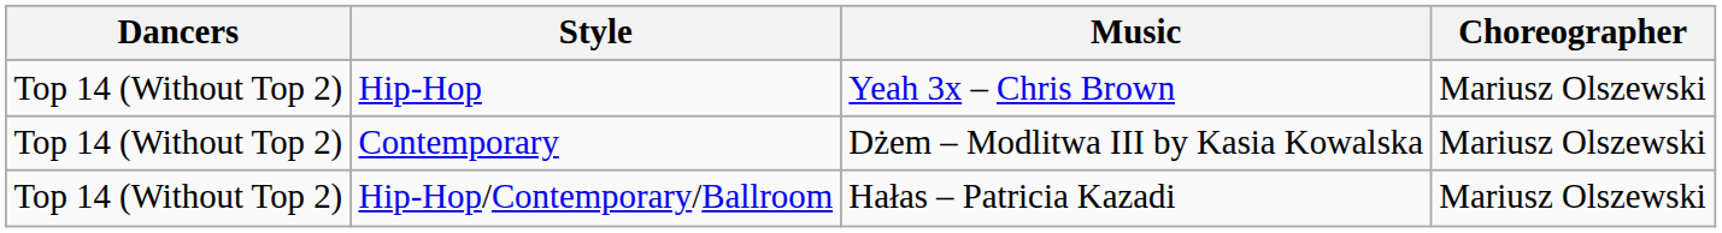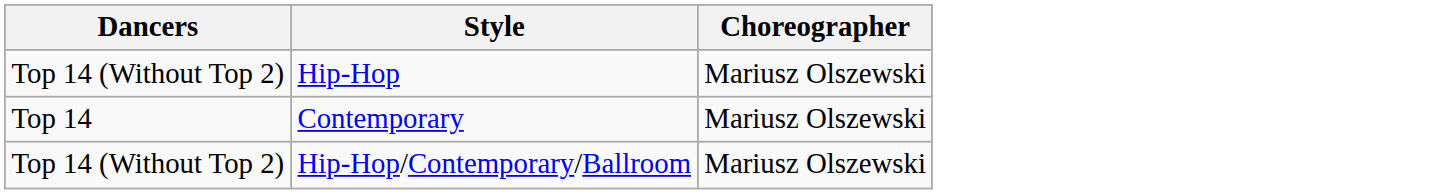- column: Music | Yeah 3x – Chris Brown | Dżem – Modlitwa III by Kasia Kowalska | Hałas – Patricia Kazadi
Contemporary | Dancers: Top 14 (Without Top 2) -> Top 14
